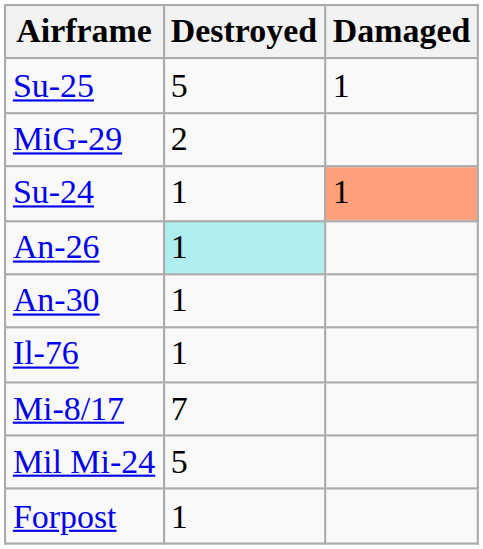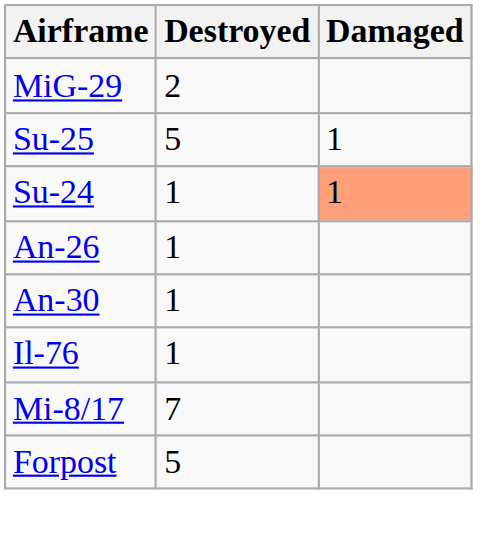rows swapped: MiG-29 <-> Su-25
An-26 | Destroyed: paleturquoise background -> no background
- row: Mil Mi-24 | 5
Forpost | Destroyed: 1 -> 5
